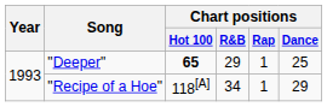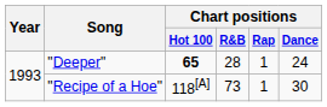"Deeper" | Chart positions / R&B: 29 -> 28
"Deeper" | Chart positions / Dance: 25 -> 24
"Recipe of a Hoe" | Chart positions / R&B: 34 -> 73
"Recipe of a Hoe" | Chart positions / Dance: 29 -> 30
